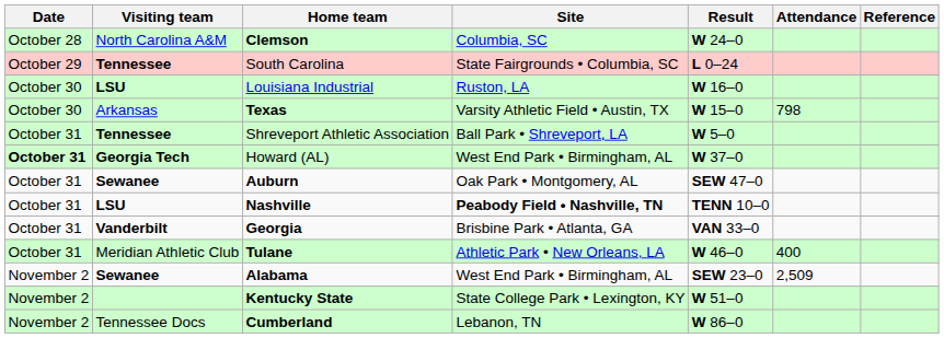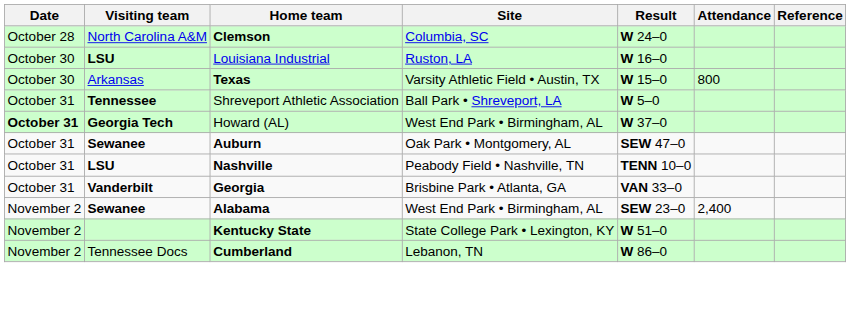- row: October 29 | Tennessee | South Carolina | State Fairgrounds • Columbia, SC | L 0–24
Texas | Attendance: 798 -> 800
Nashville | Site: bold -> normal
- row: October 31 | Meridian Athletic Club | Tulane | Athletic Park • New Orleans, LA | W 46–0 | 400
Alabama | Attendance: 2,509 -> 2,400
